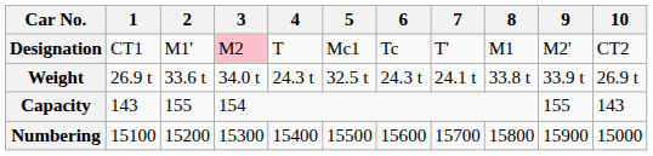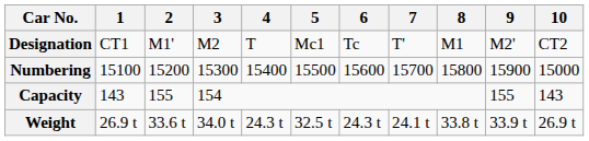Designation | 3: pink background -> no background
rows swapped: Numbering <-> Weight
